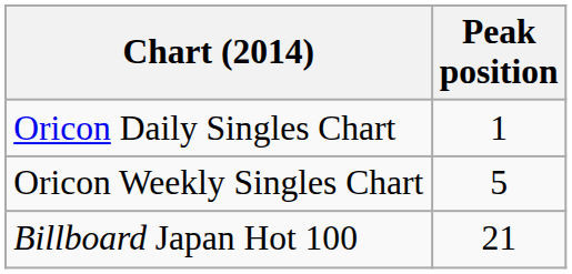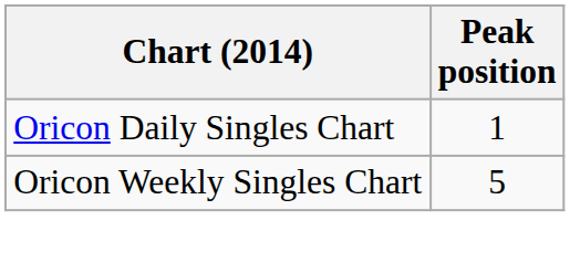- row: Billboard Japan Hot 100 | 21
